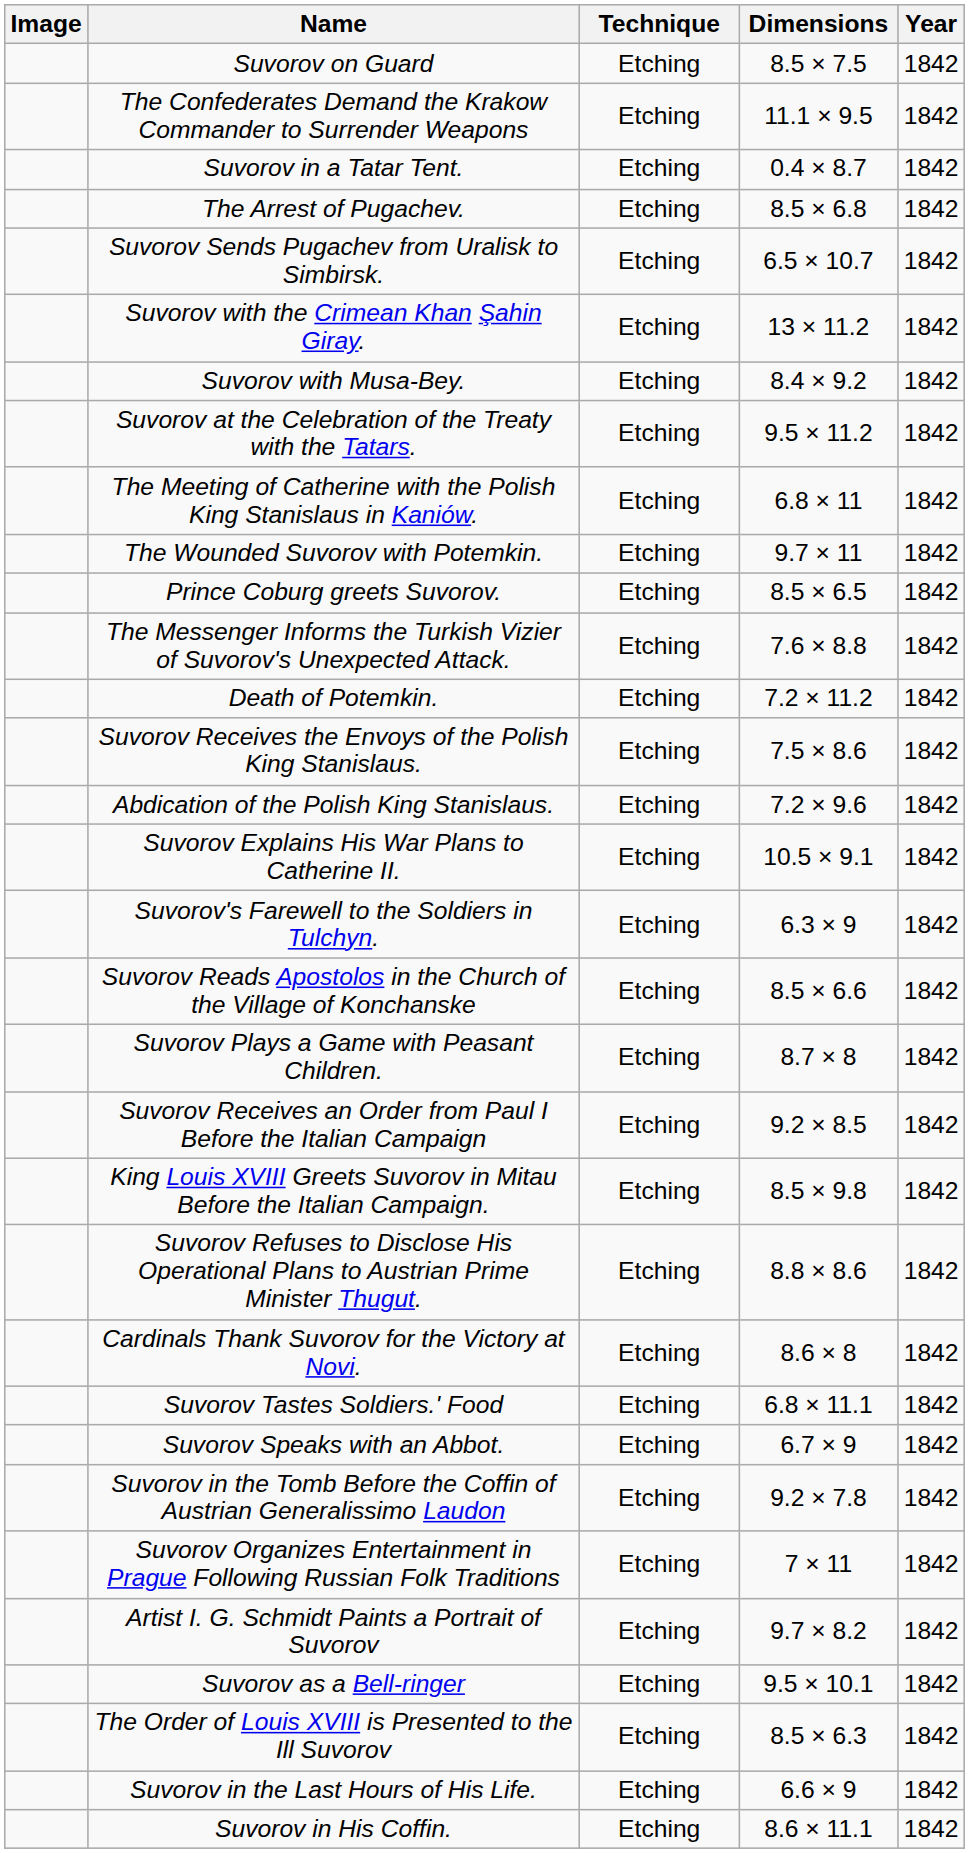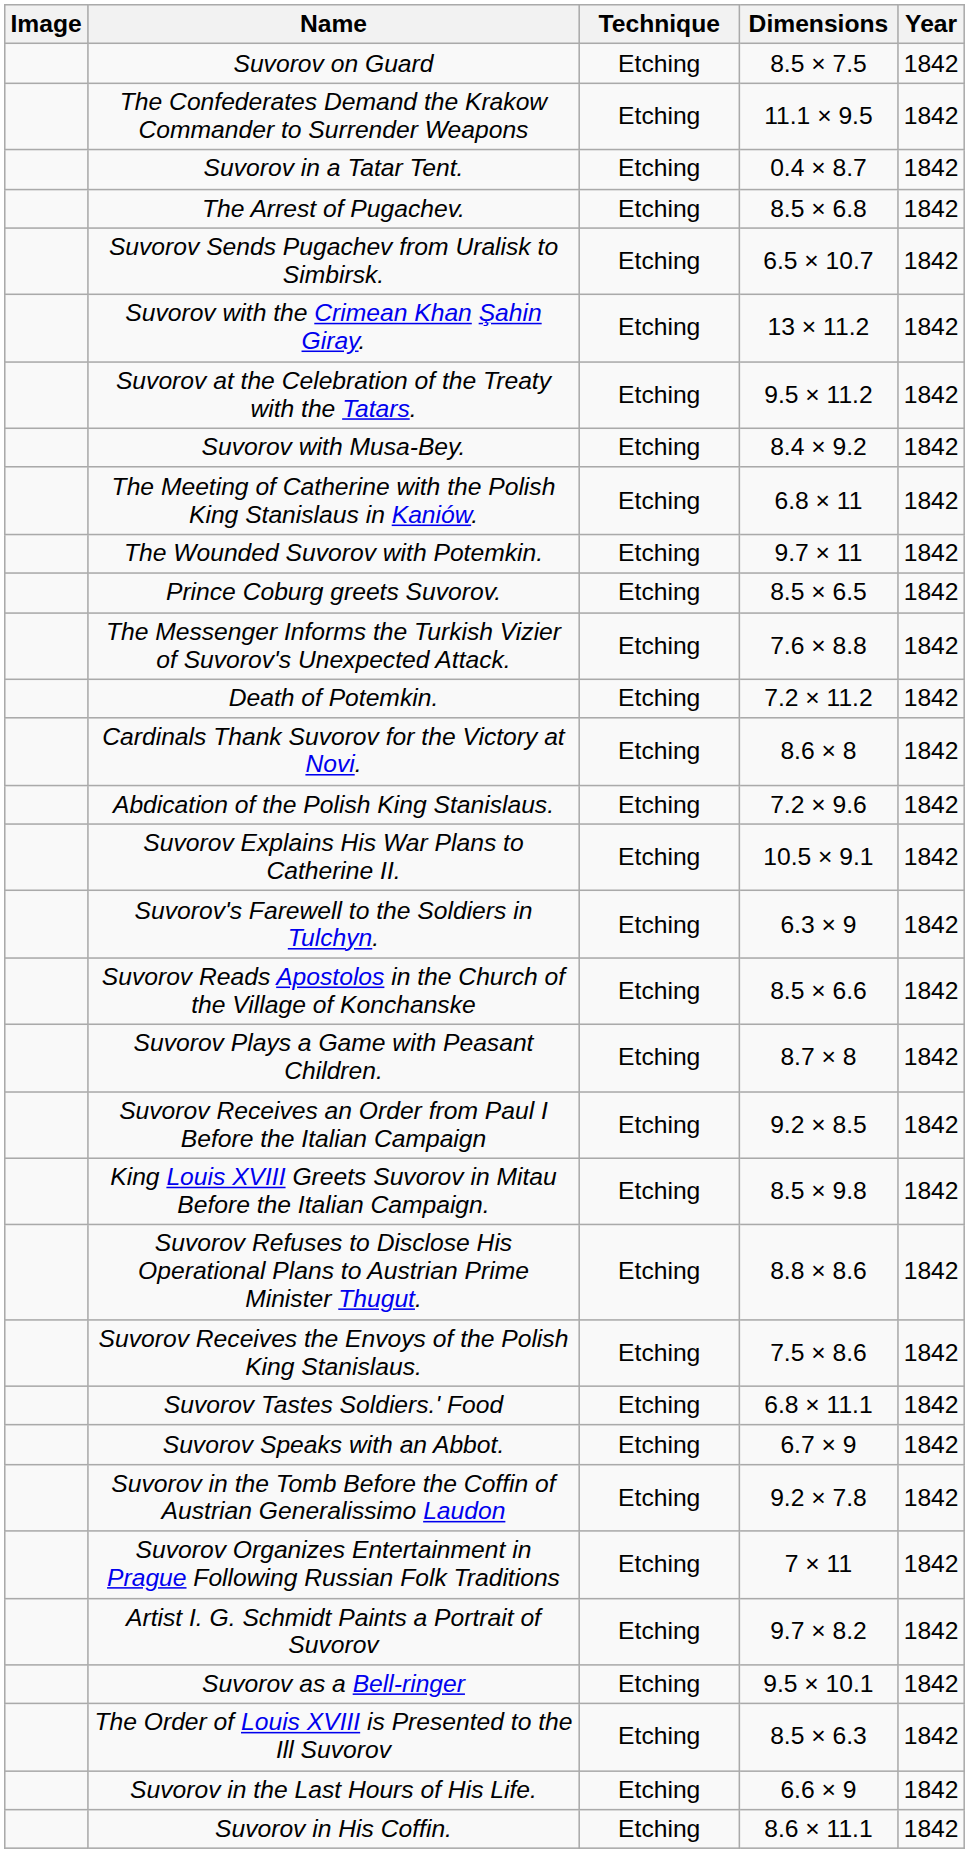rows swapped: Suvorov at the Celebration of the Treaty with the Tatars. <-> Suvorov with Musa-Bey.
rows swapped: Suvorov Receives the Envoys of the Polish King Stanislaus. <-> Cardinals Thank Suvorov for the Victory at Novi.
